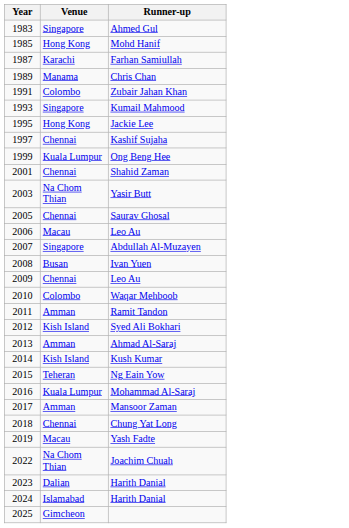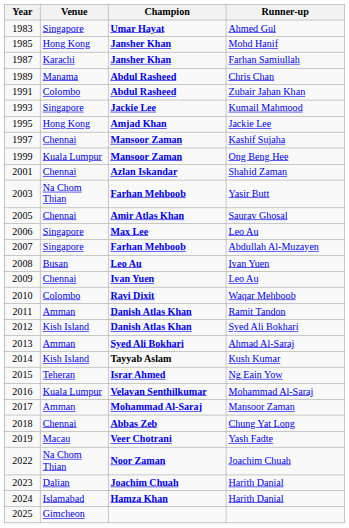+ column: Champion | Umar Hayat | Jansher Khan | Jansher Khan | Abdul Rasheed | Abdul Rasheed | Jackie Lee | Amjad Khan | Mansoor Zaman | Mansoor Zaman | Azlan Iskandar | Farhan Mehboob | Amir Atlas Khan | Max Lee | Farhan Mehboob | Leo Au | Ivan Yuen | Ravi Dixit | Danish Atlas Khan | Danish Atlas Khan | Syed Ali Bokhari | Tayyab Aslam | Israr Ahmed | Velavan Senthilkumar | Mohammad Al-Saraj | Abbas Zeb | Veer Chotrani | Noor Zaman | Joachim Chuah | Hamza Khan
2006 / Leo Au | Venue: Macau -> Singapore
